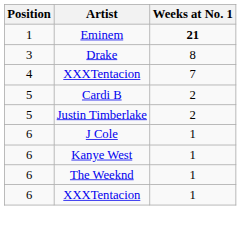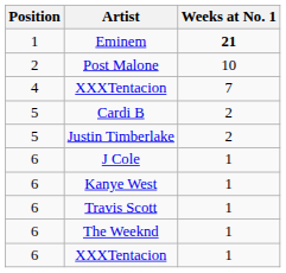+ row: 2 | Post Malone | 10
- row: 3 | Drake | 8
+ row: 6 | Travis Scott | 1
